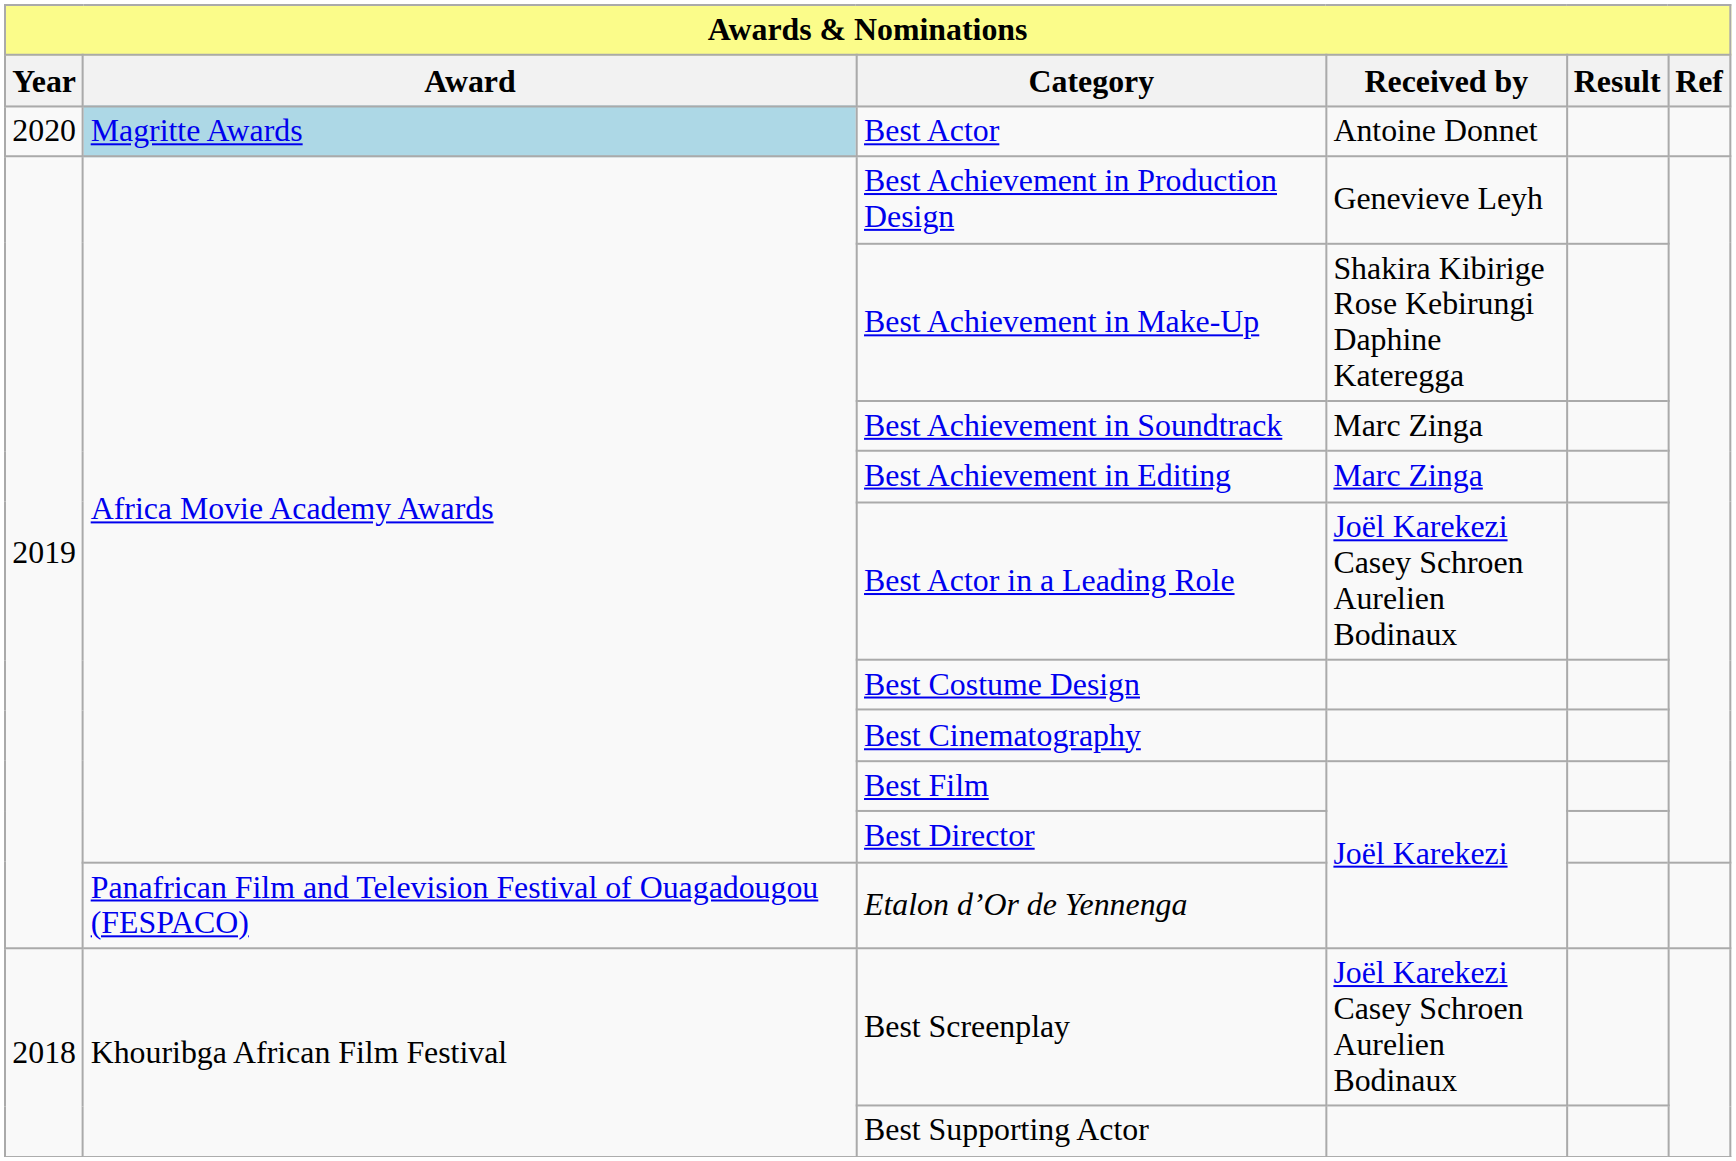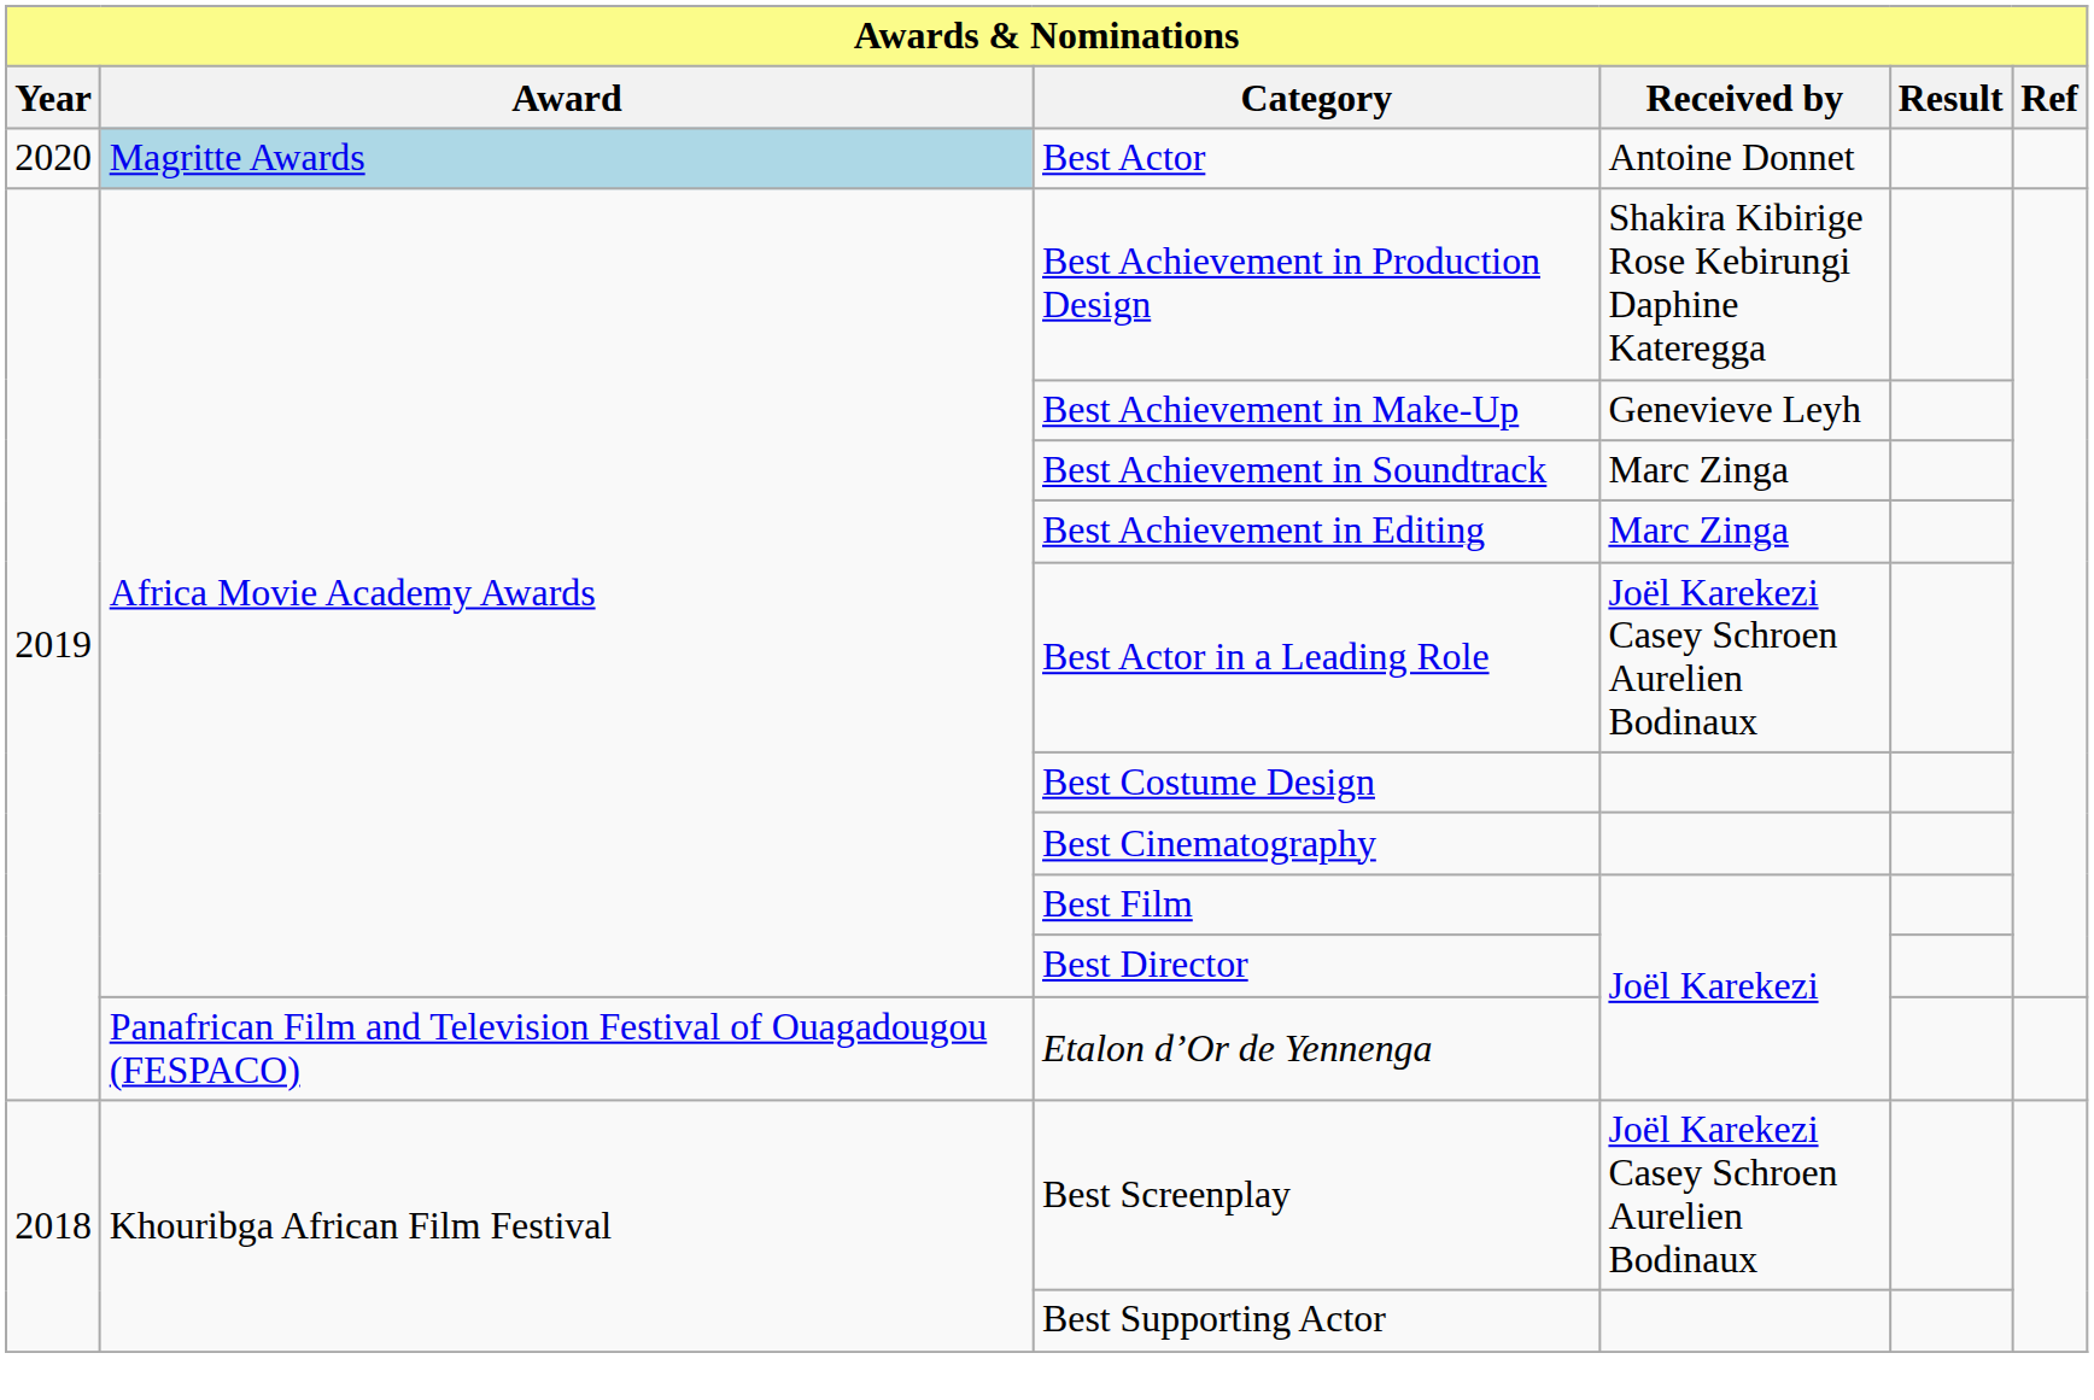Best Achievement in Production Design | Received by: Genevieve Leyh -> Shakira Kibirige Rose Kebirungi Daphine Kateregga
Best Achievement in Make-Up | Received by: Shakira Kibirige Rose Kebirungi Daphine Kateregga -> Genevieve Leyh
